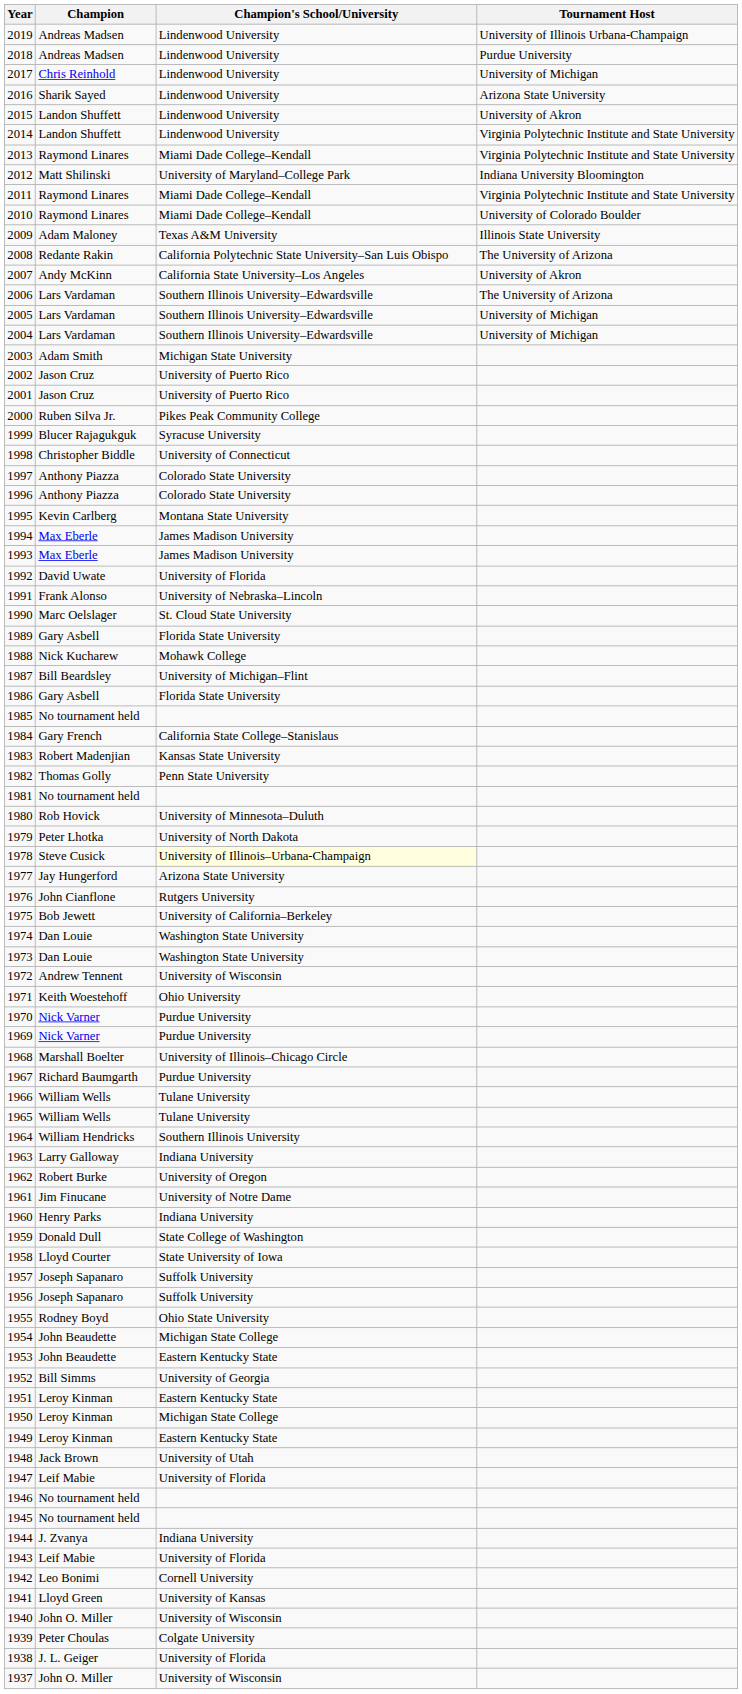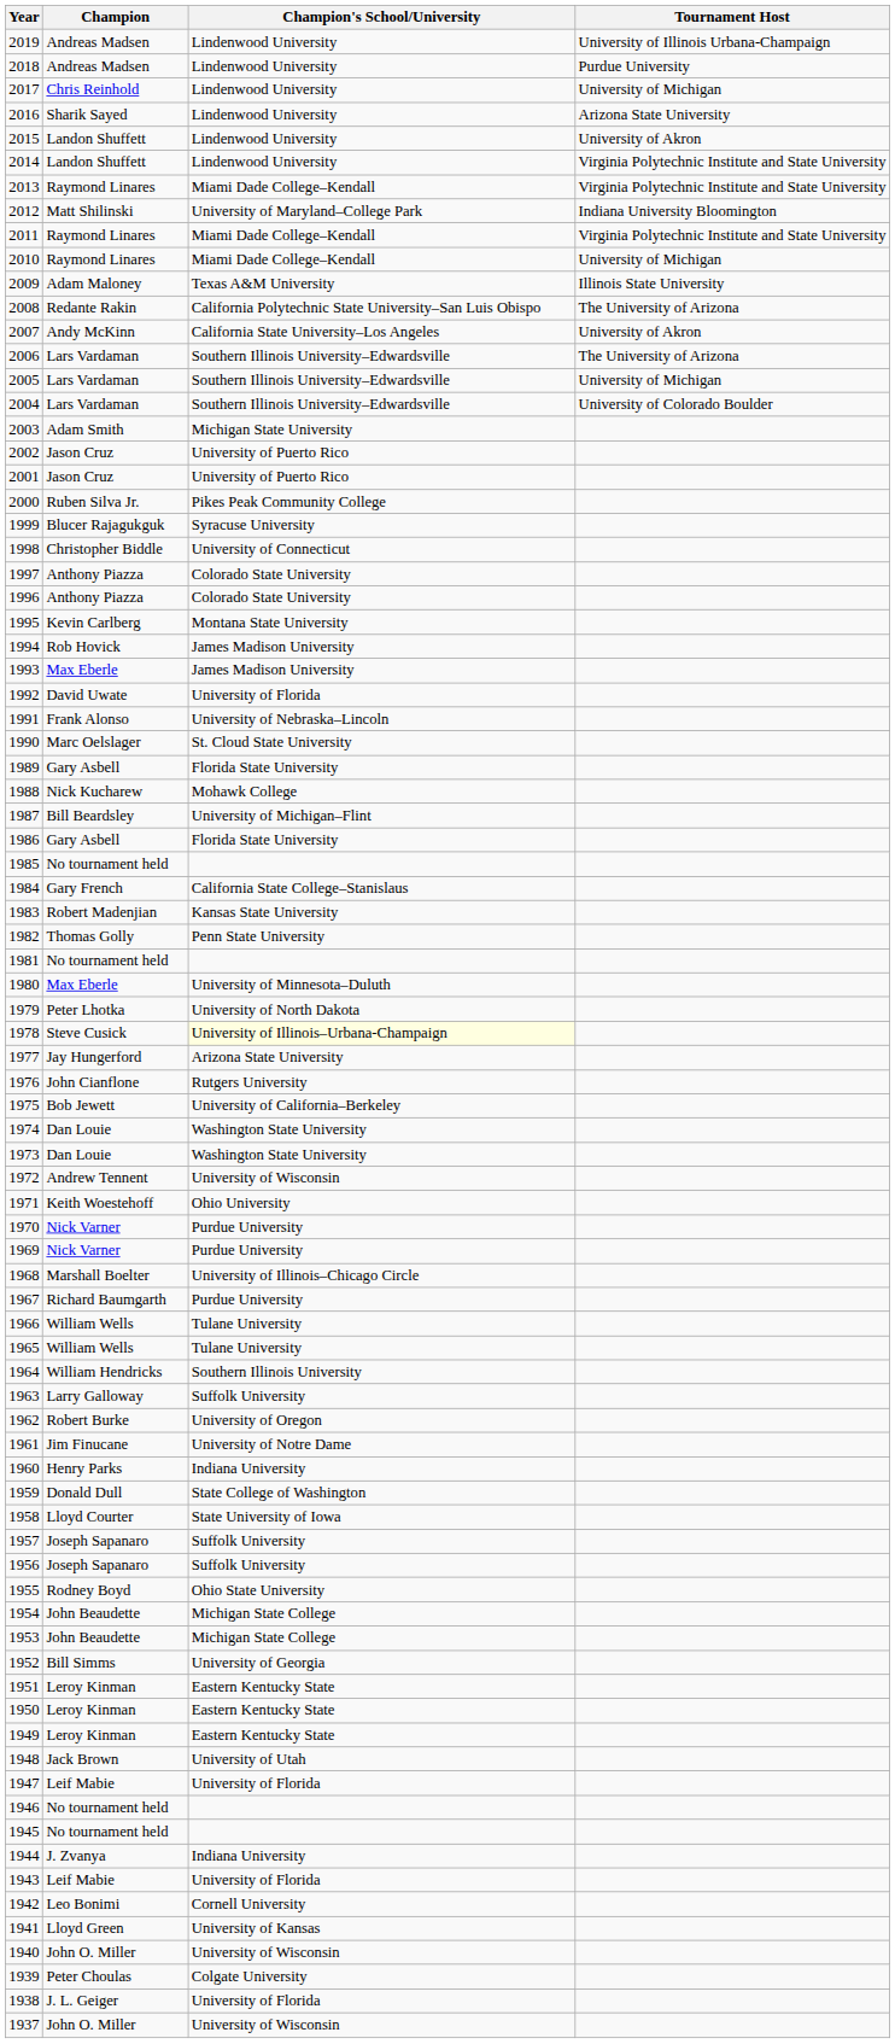2010 | Tournament Host: University of Colorado Boulder -> University of Michigan
2004 | Tournament Host: University of Michigan -> University of Colorado Boulder
1994 | Champion: Max Eberle -> Rob Hovick
1980 | Champion: Rob Hovick -> Max Eberle
1963 | Champion's School/University: Indiana University -> Suffolk University
1953 | Champion's School/University: Eastern Kentucky State -> Michigan State College
1950 | Champion's School/University: Michigan State College -> Eastern Kentucky State
